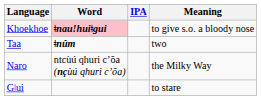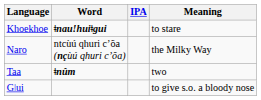Khoekhoe | Word: pink background -> no background
Khoekhoe | Meaning: to give s.o. a bloody nose -> to stare
rows swapped: Naro <-> Taa
Gǀui | Meaning: to stare -> to give s.o. a bloody nose
